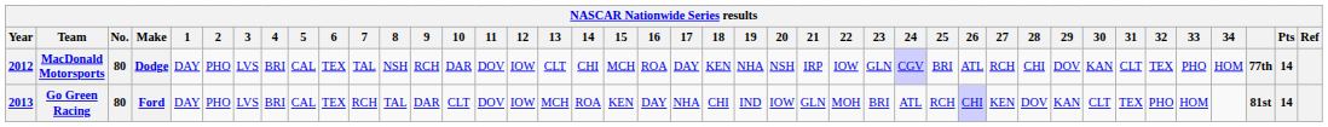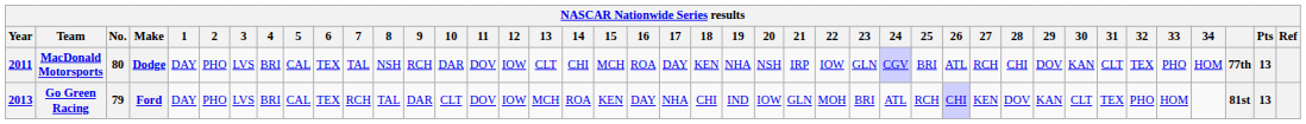MacDonald Motorsports | Year: 2012 -> 2011
MacDonald Motorsports | Pts: 14 -> 13
Go Green Racing | No.: 80 -> 79
Go Green Racing | Pts: 14 -> 13
